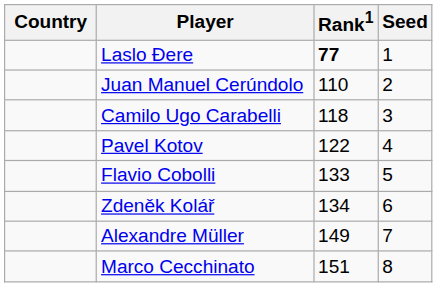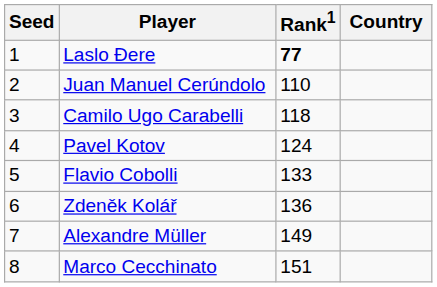columns swapped: Country <-> Seed
Pavel Kotov | Rank1: 122 -> 124
Zdeněk Kolář | Rank1: 134 -> 136
